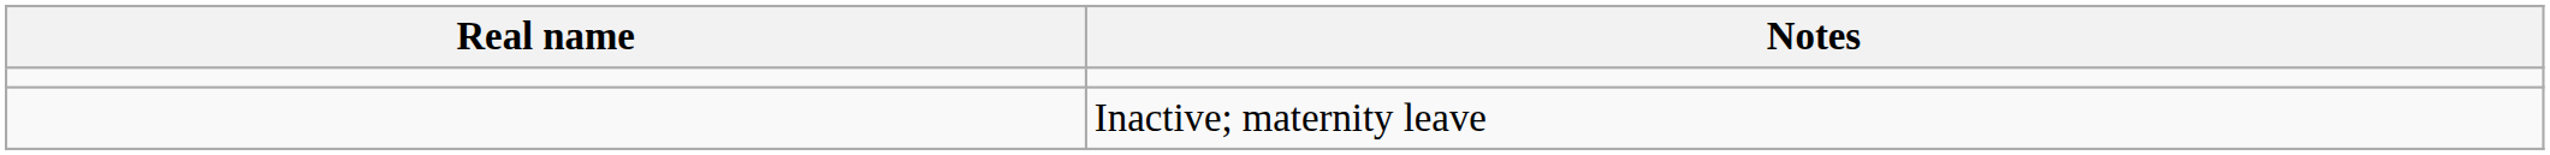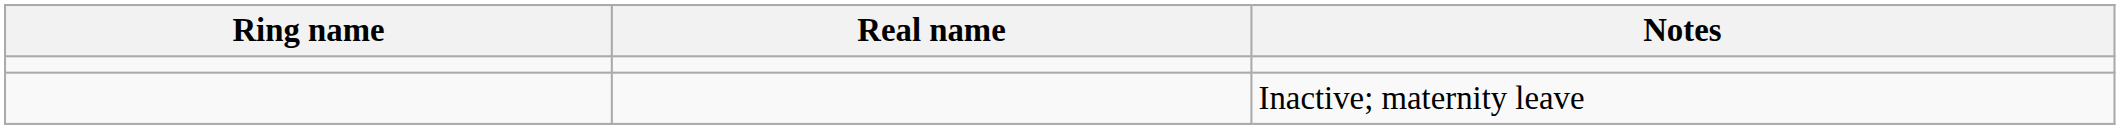+ column: Ring name
